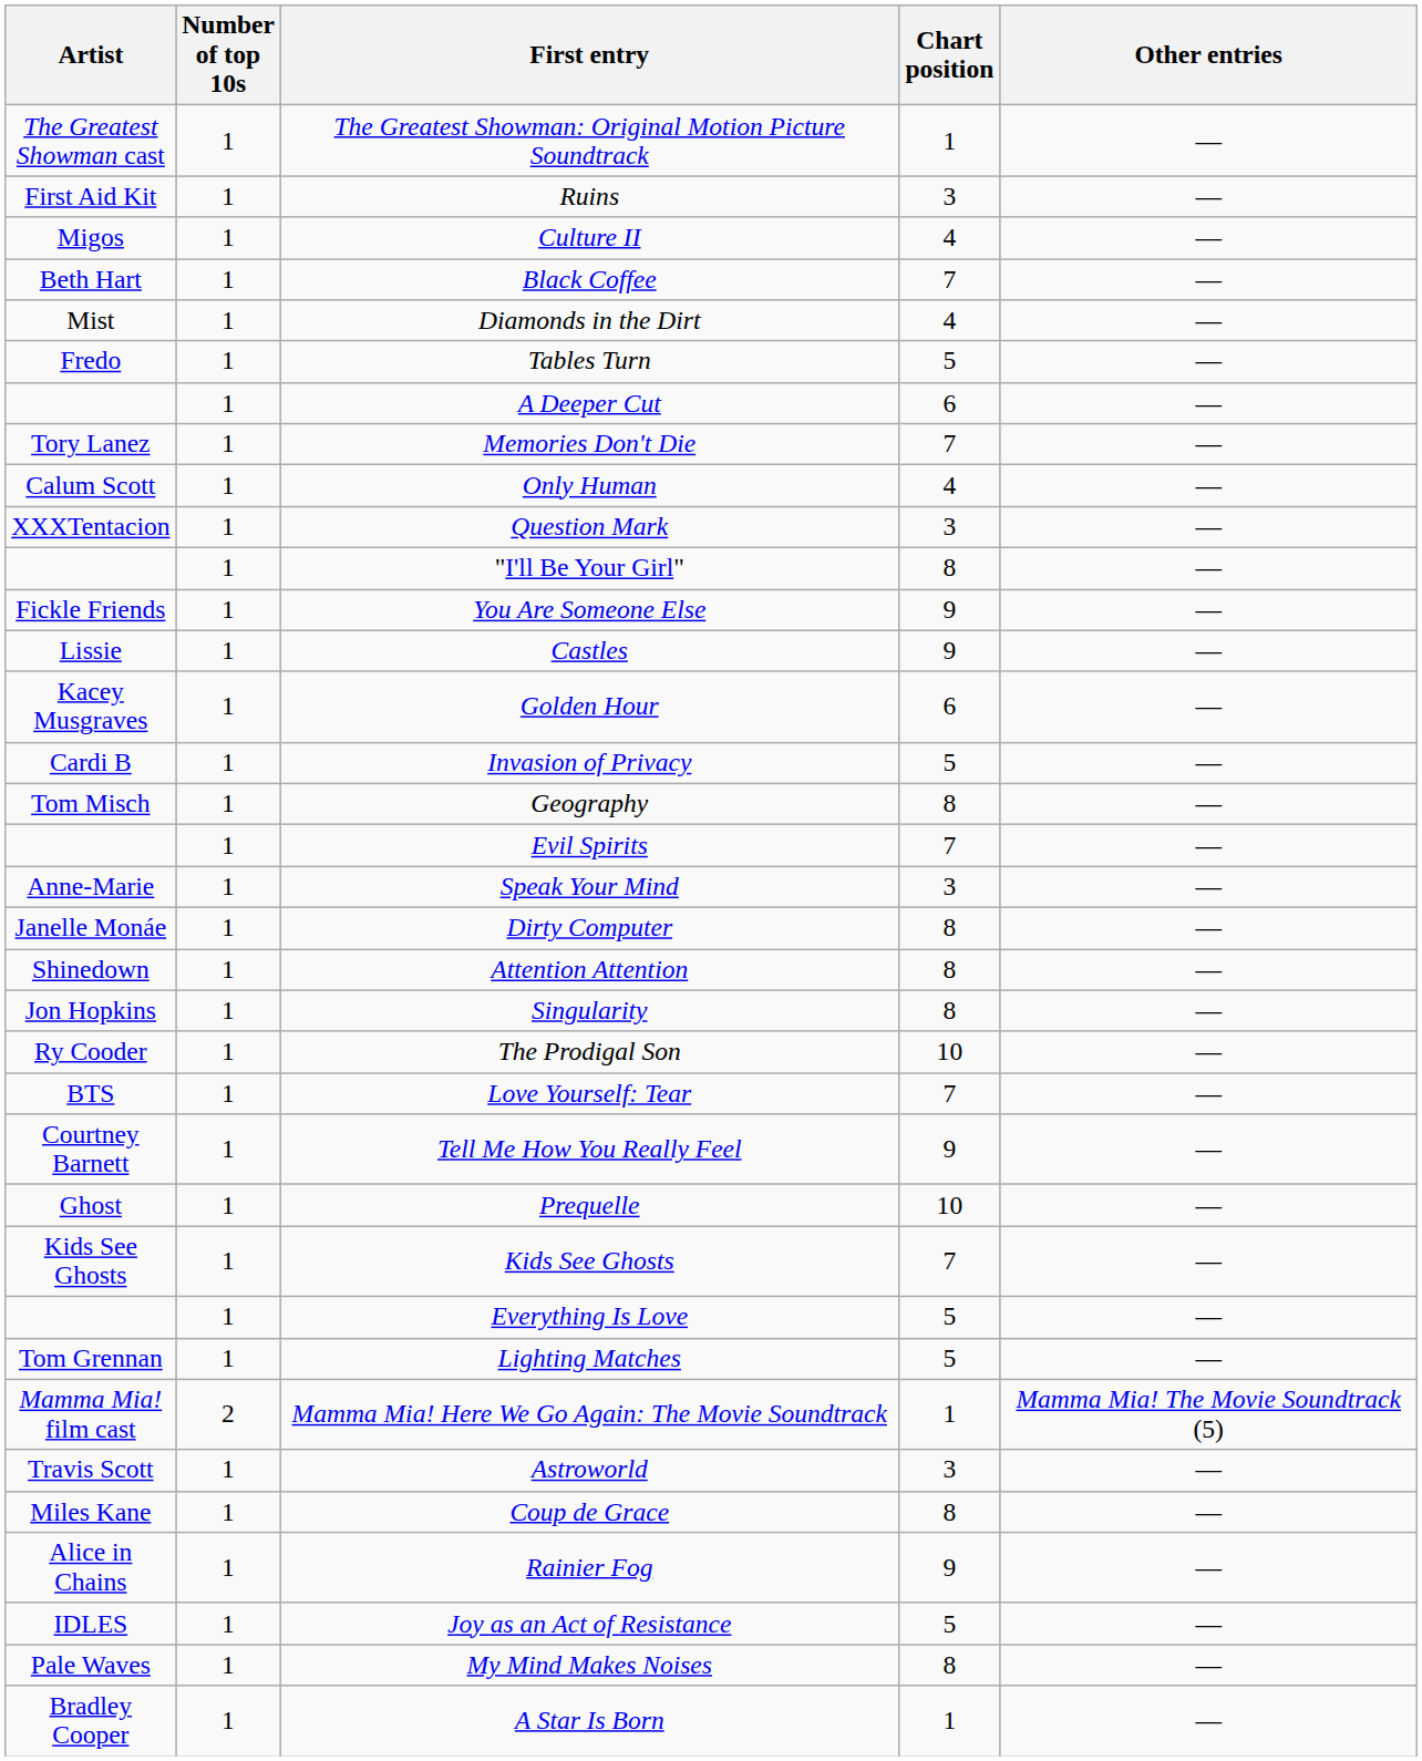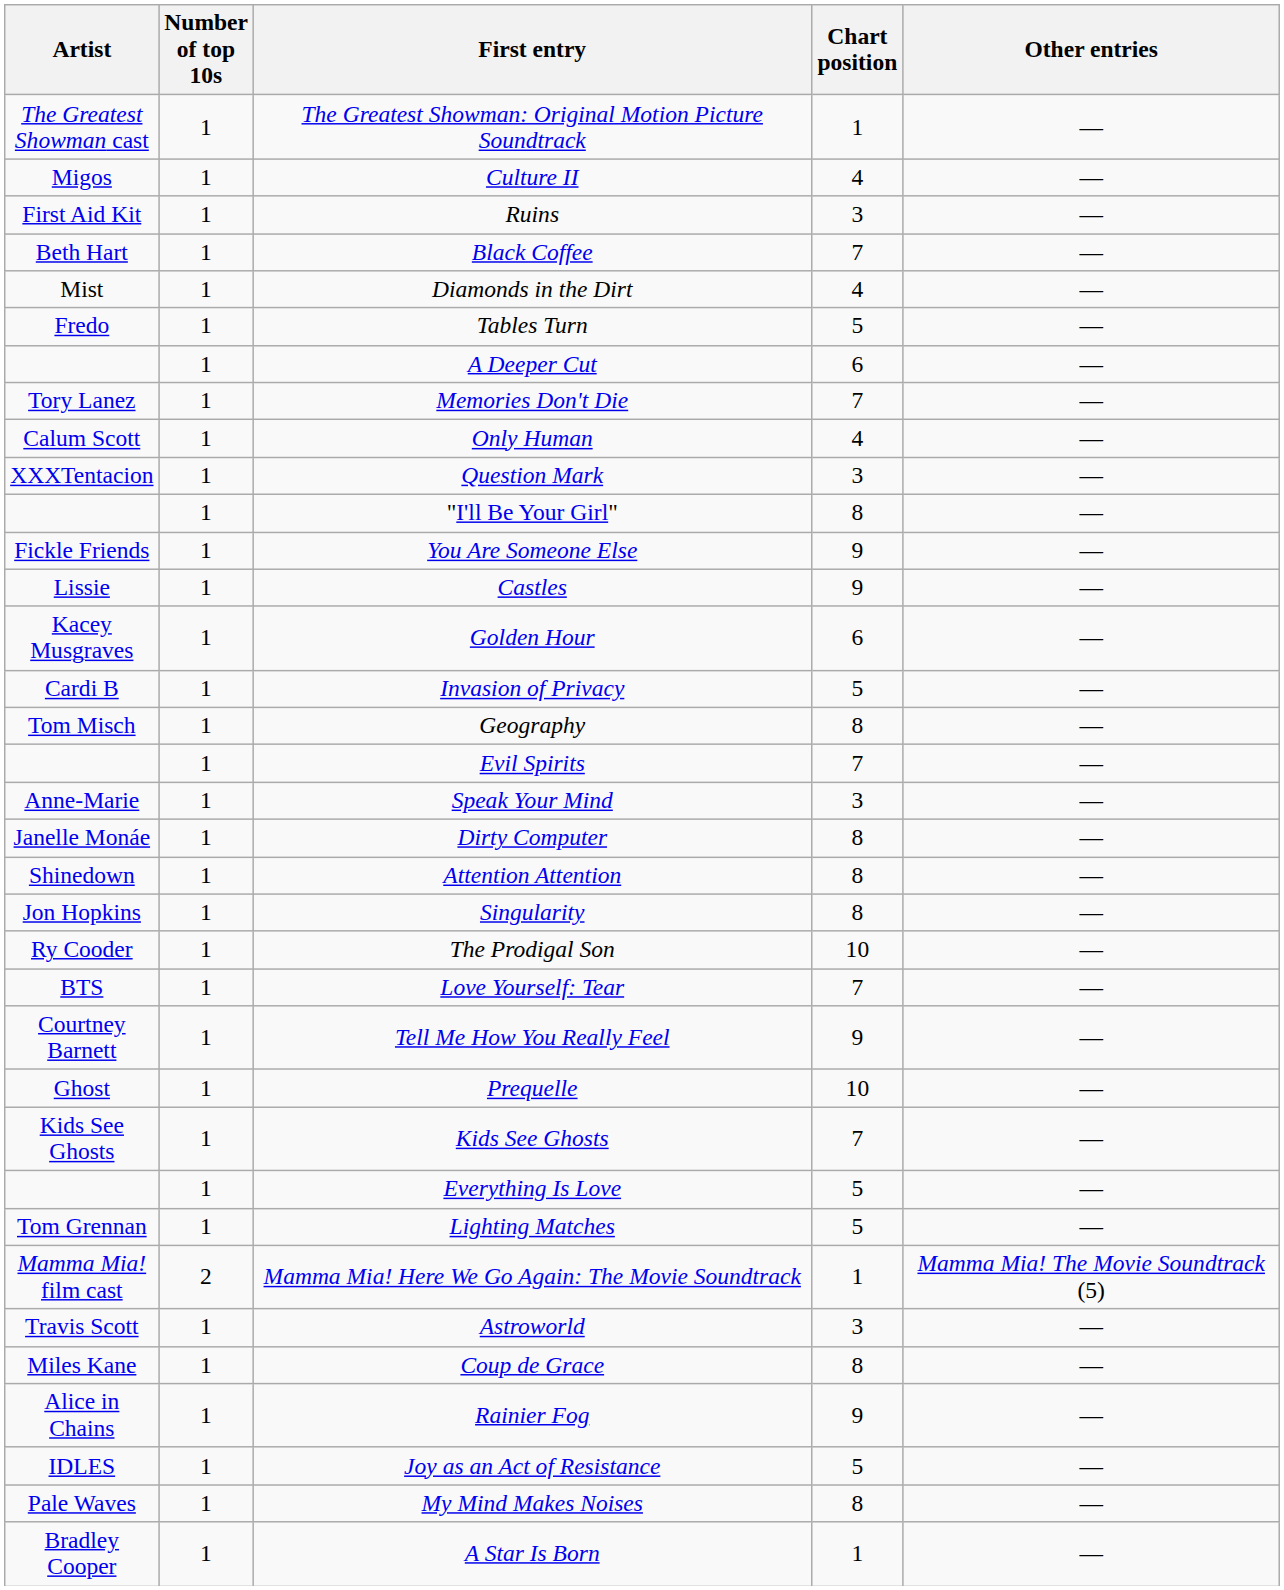rows swapped: Ruins <-> Culture II
